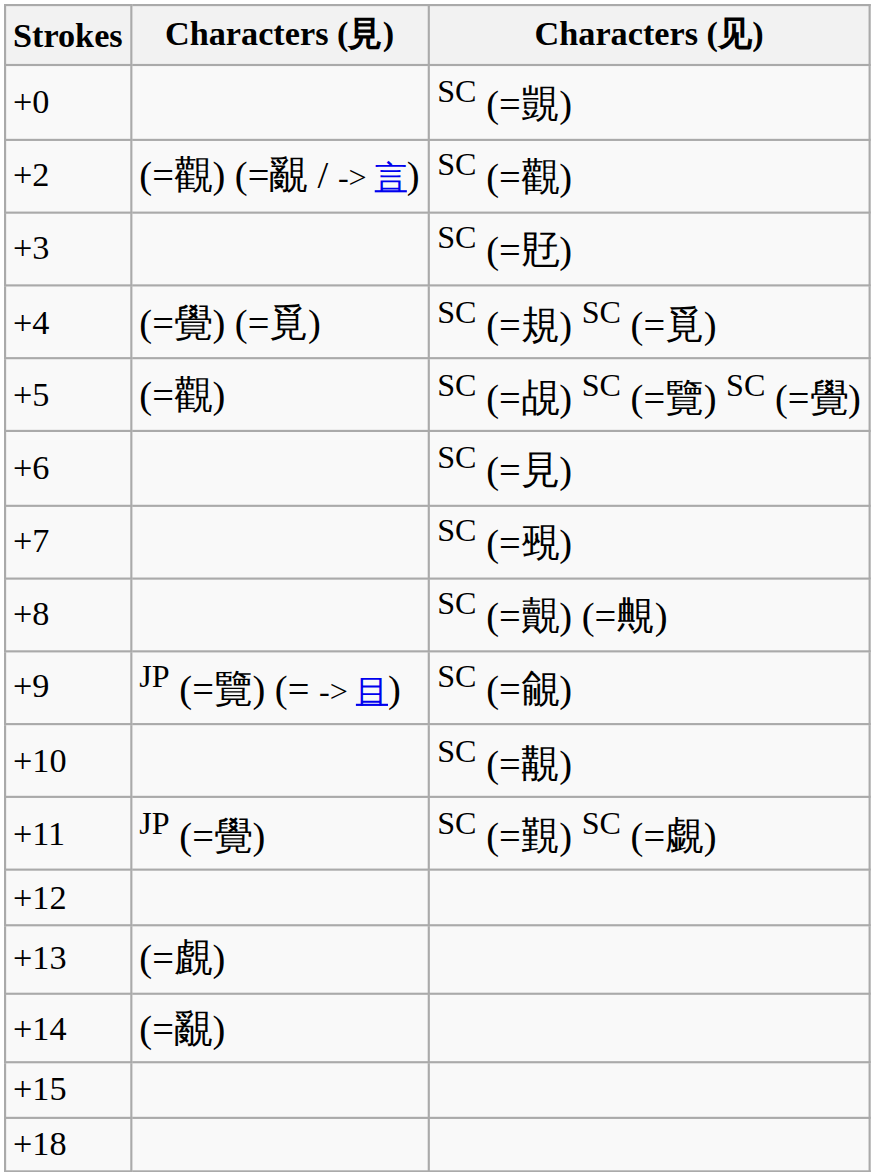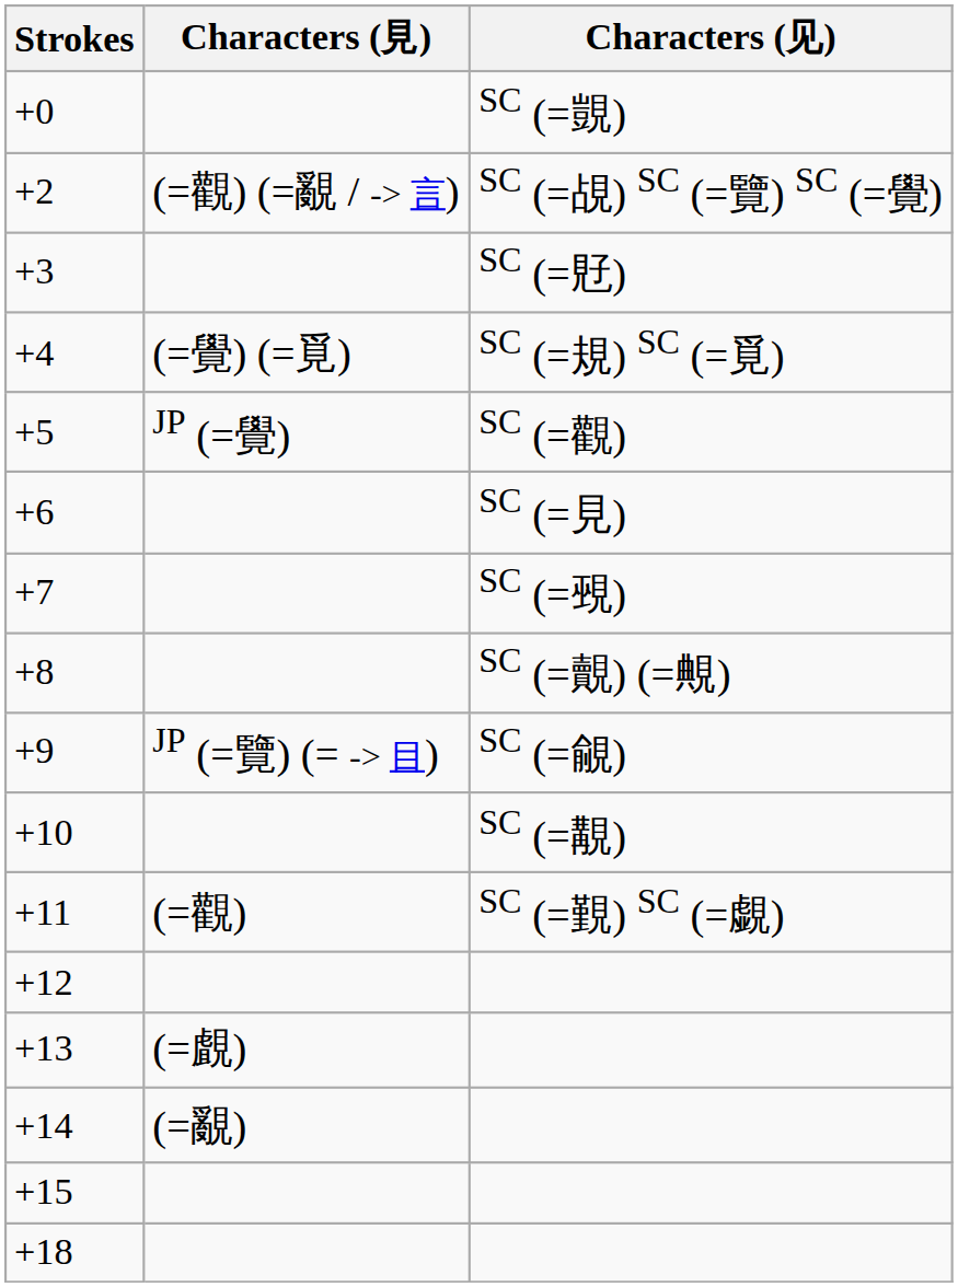+2 | Characters (见): SC (=觀) -> SC (=覘) SC (=覽) SC (=覺)
+5 | Characters (見): (=觀) -> JP (=覺)
+5 | Characters (见): SC (=覘) SC (=覽) SC (=覺) -> SC (=觀)
+11 | Characters (見): JP (=覺) -> (=觀)
